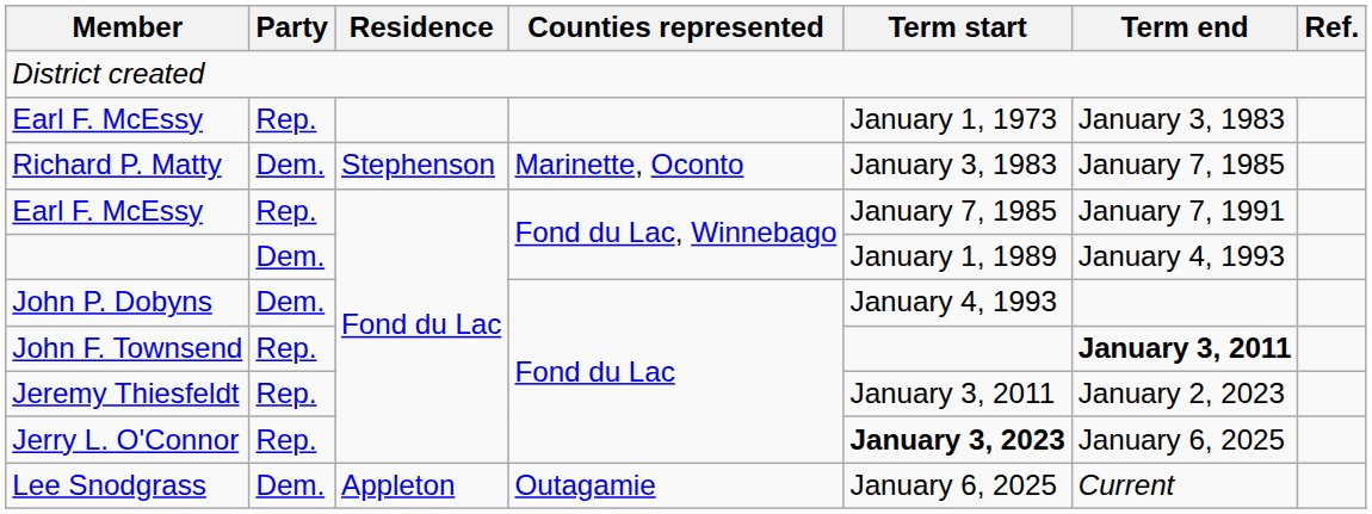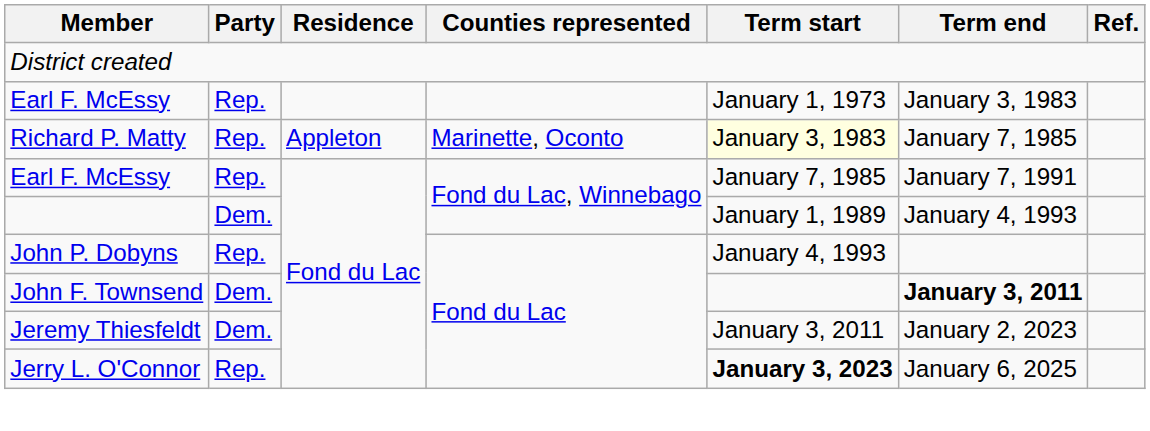Richard P. Matty | Party: Dem. -> Rep.
Richard P. Matty | Residence: Stephenson -> Appleton
Richard P. Matty | Term start: no background -> lightyellow background
John P. Dobyns | Party: Dem. -> Rep.
John F. Townsend | Party: Rep. -> Dem.
Jeremy Thiesfeldt | Party: Rep. -> Dem.
- row: Lee Snodgrass | Dem. | Appleton | Outagamie | January 6, 2025 | Current
